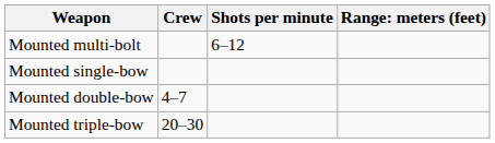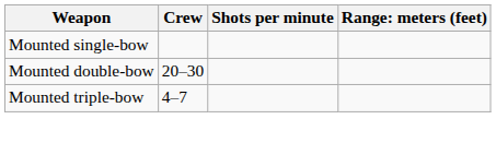- row: Mounted multi-bolt | 6–12
Mounted double-bow | Crew: 4–7 -> 20–30
Mounted triple-bow | Crew: 20–30 -> 4–7
